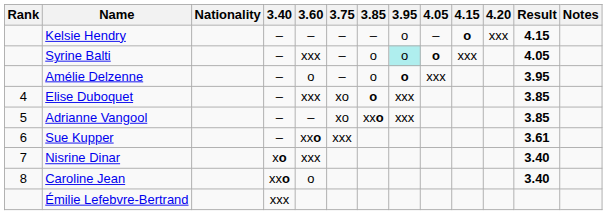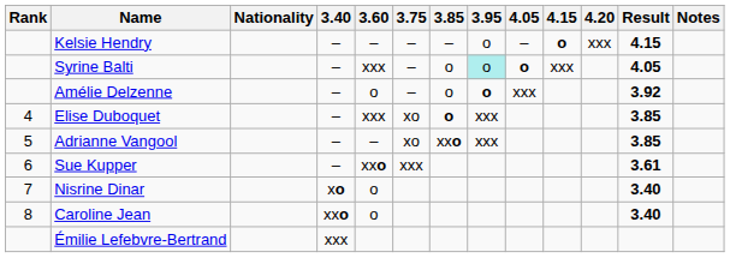Amélie Delzenne | Result: 3.95 -> 3.92
Nisrine Dinar | 3.60: xxx -> o
